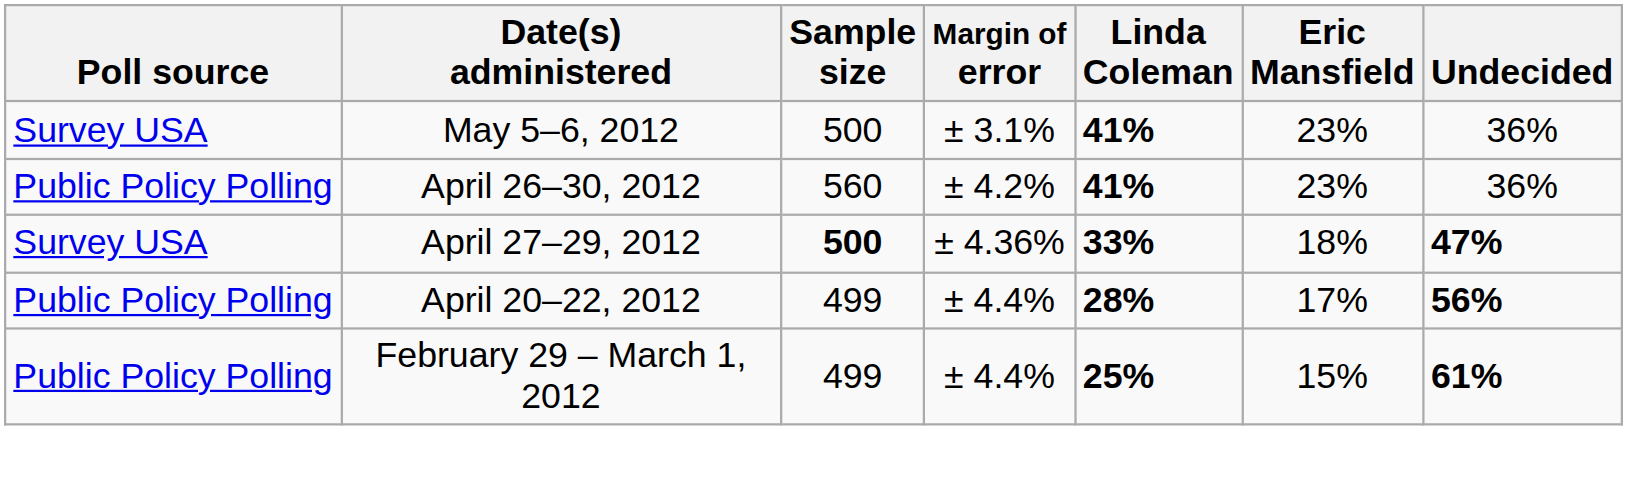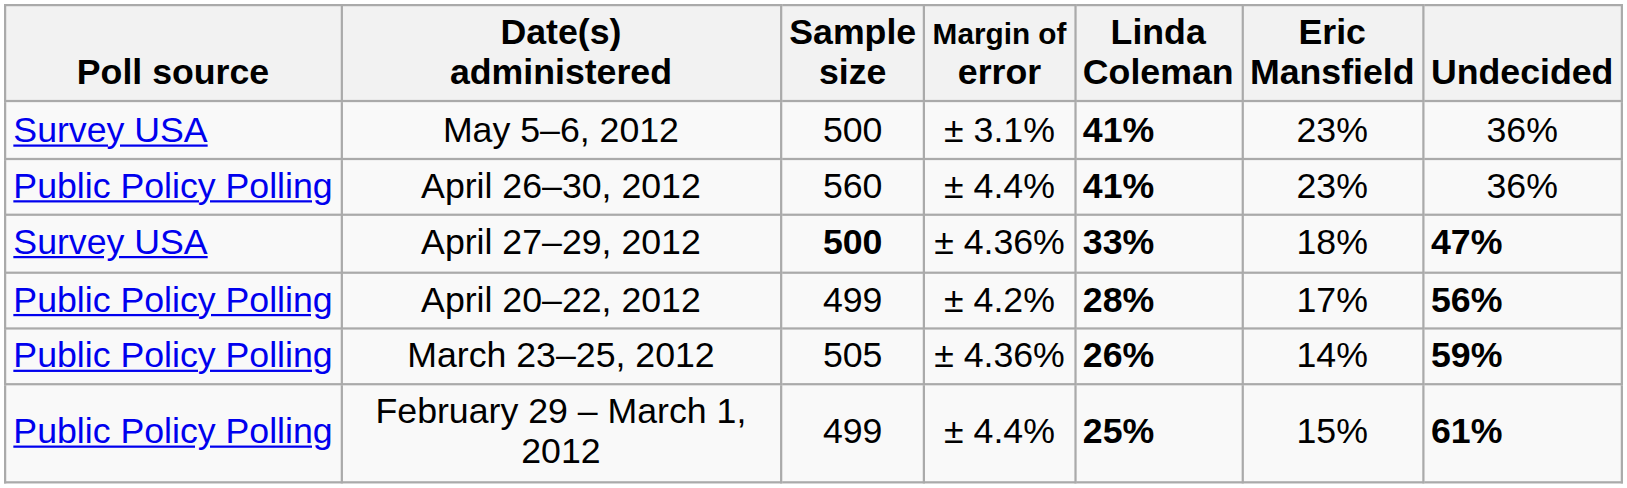April 26–30, 2012 | Margin of error: ± 4.2% -> ± 4.4%
April 20–22, 2012 | Margin of error: ± 4.4% -> ± 4.2%
+ row: Public Policy Polling | March 23–25, 2012 | 505 | ± 4.36% | 26% | 14% | 59%
